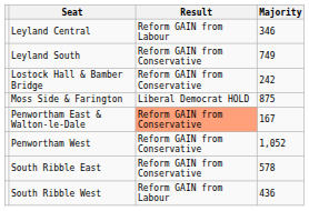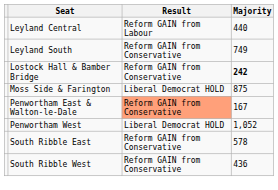Leyland Central | Majority: 346 -> 440
Lostock Hall & Bamber Bridge | Majority: normal -> bold
Penwortham West | Result: Reform GAIN from Conservative -> Liberal Democrat HOLD
South Ribble West | Result: Reform GAIN from Labour -> Reform GAIN from Conservative
